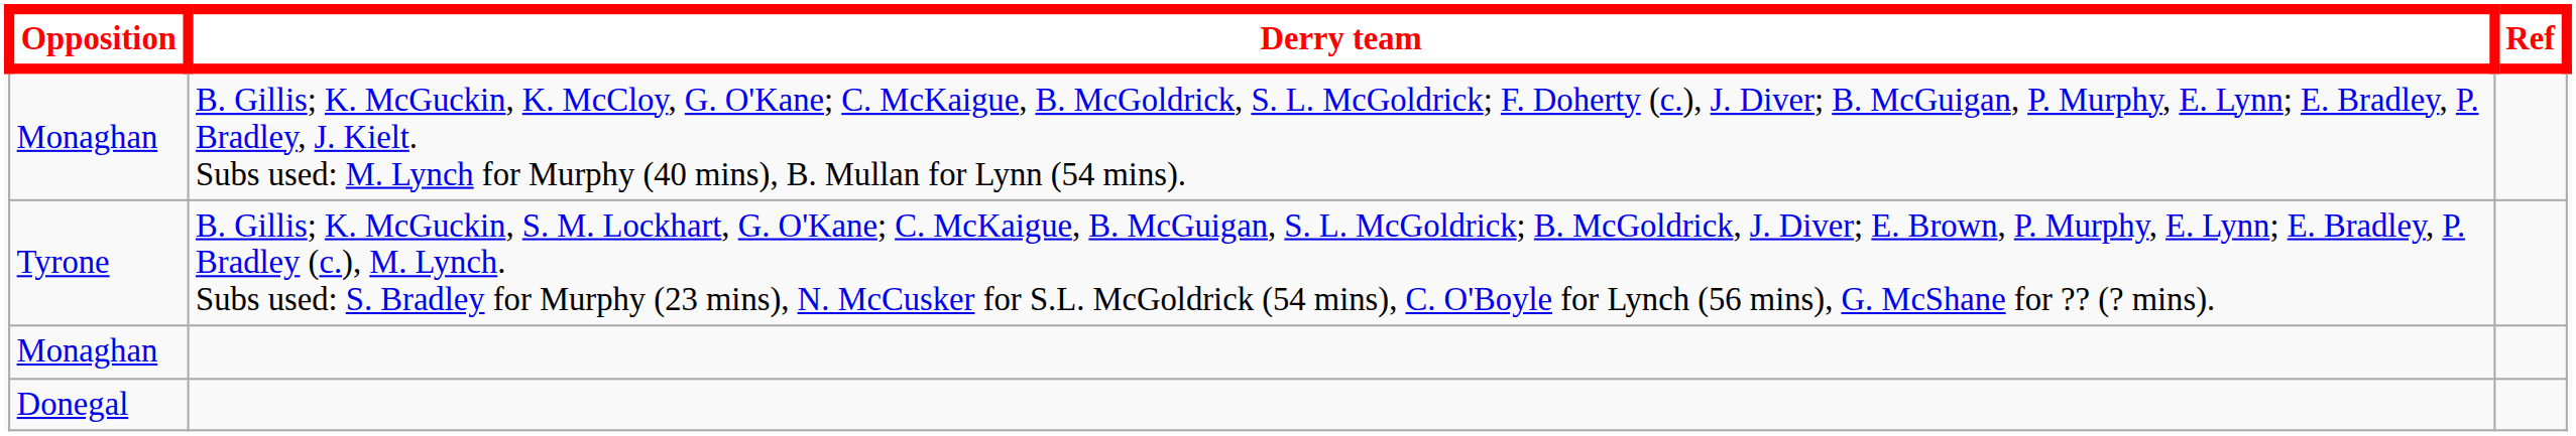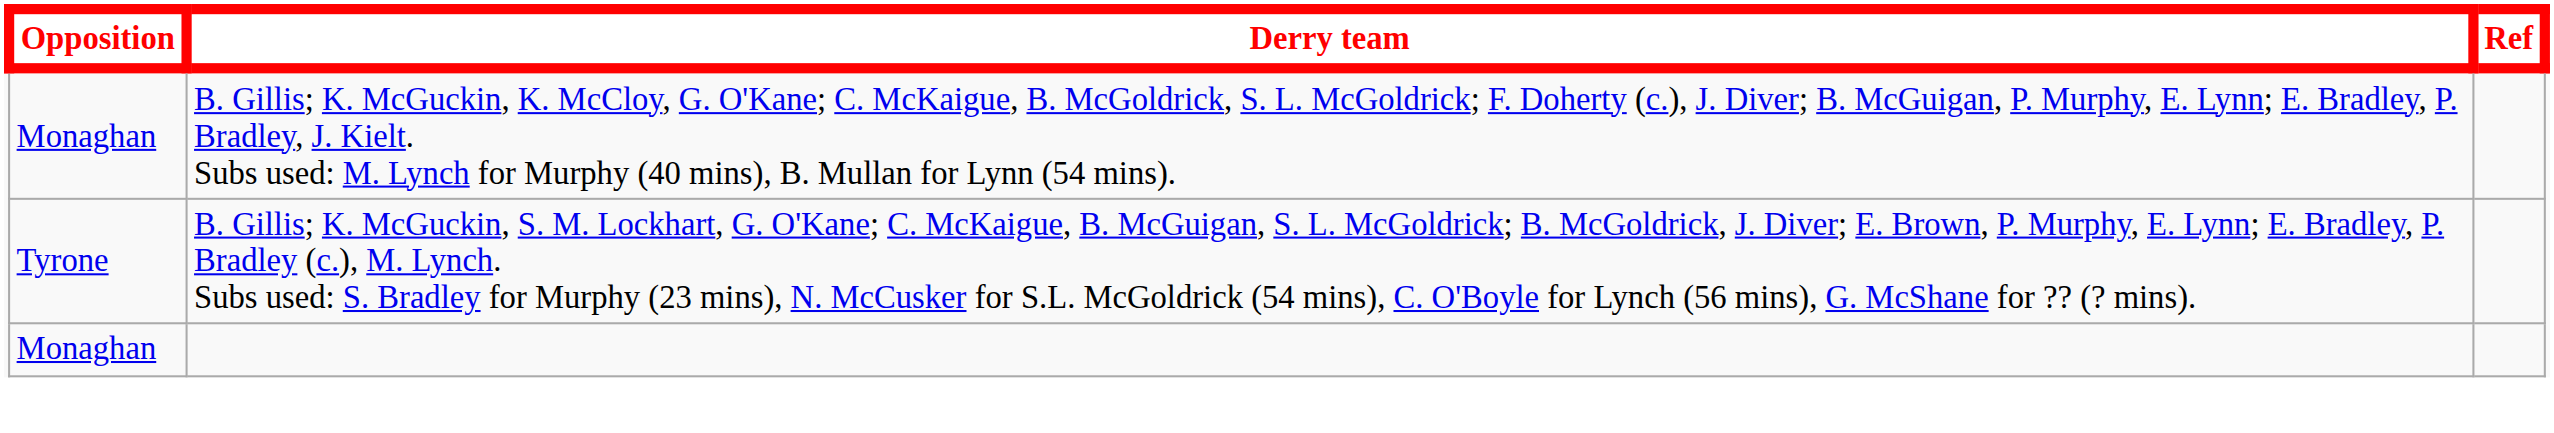- row: Donegal
